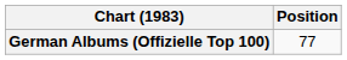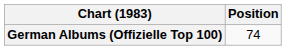German Albums (Offizielle Top 100) | Position: 77 -> 74
